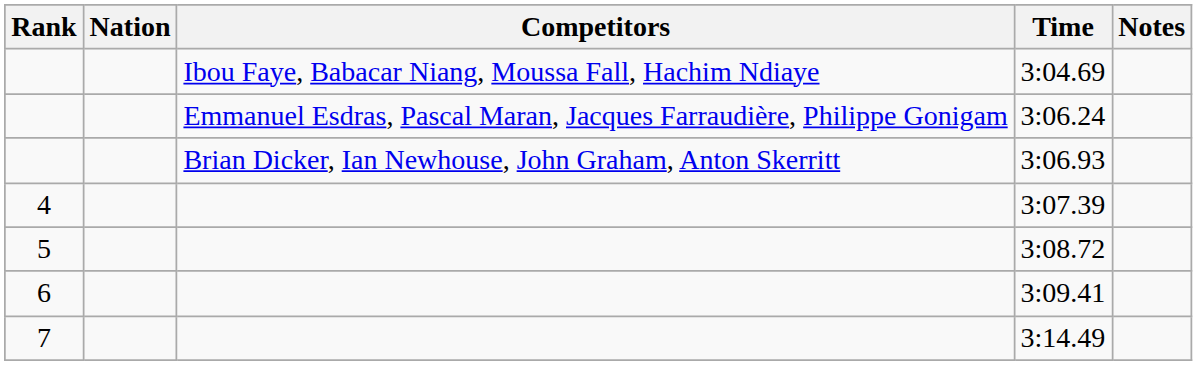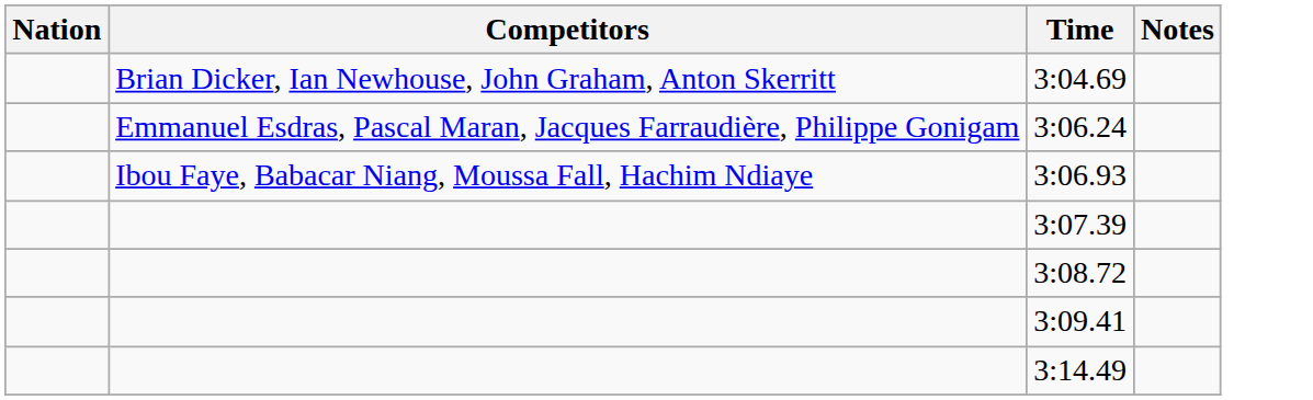- column: Rank | 4 | 5 | 6 | 7
3:04.69 | Competitors: Ibou Faye, Babacar Niang, Moussa Fall, Hachim Ndiaye -> Brian Dicker, Ian Newhouse, John Graham, Anton Skerritt
3:06.93 | Competitors: Brian Dicker, Ian Newhouse, John Graham, Anton Skerritt -> Ibou Faye, Babacar Niang, Moussa Fall, Hachim Ndiaye
